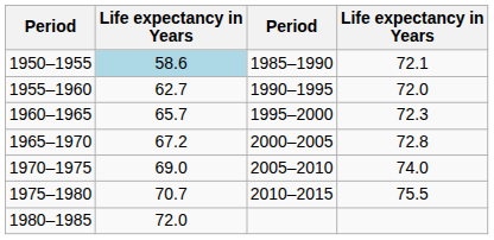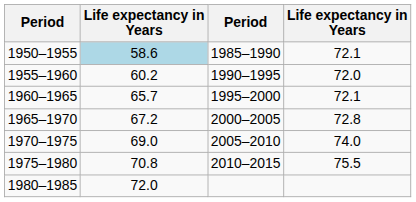1955–1960 | column 2: 62.7 -> 60.2
1960–1965 | column 4: 72.3 -> 72.1
1975–1980 | column 2: 70.7 -> 70.8
